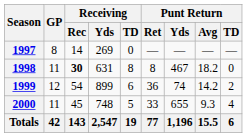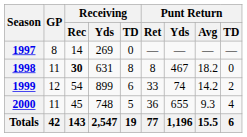1999 | Punt Return / Ret: 36 -> 33
2000 | Punt Return / Ret: 33 -> 36
